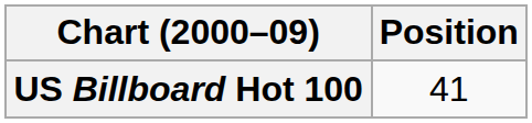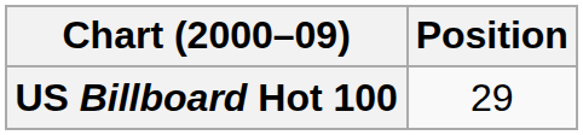US Billboard Hot 100 | Position: 41 -> 29
